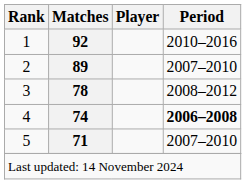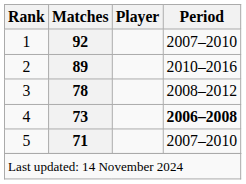1 | Period: 2010–2016 -> 2007–2010
2 | Period: 2007–2010 -> 2010–2016
4 | Matches: 74 -> 73
